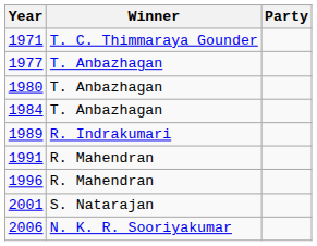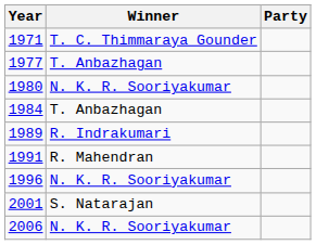1980 | Winner: T. Anbazhagan -> N. K. R. Sooriyakumar
1996 | Winner: R. Mahendran -> N. K. R. Sooriyakumar
